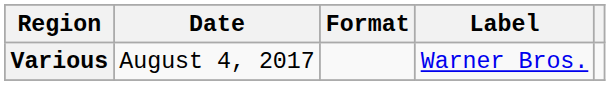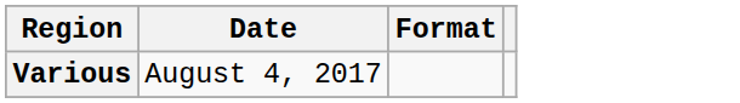- column: Label | Warner Bros.
